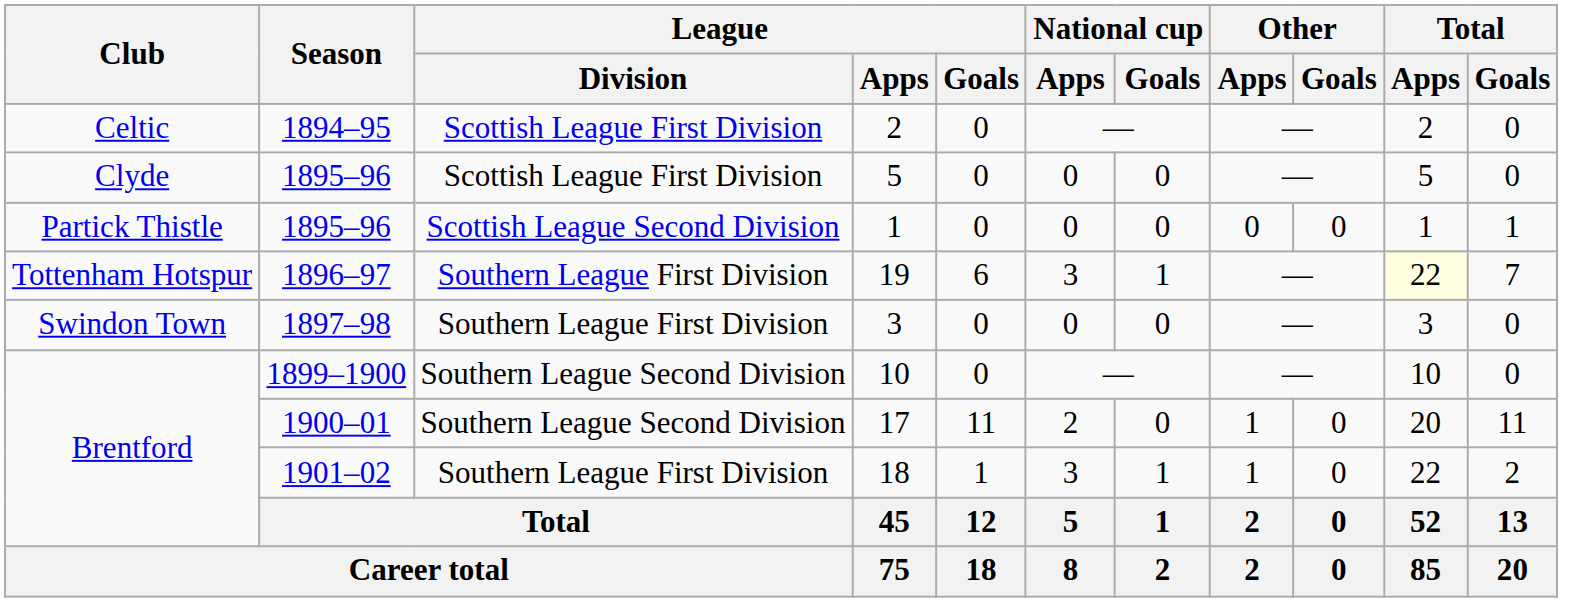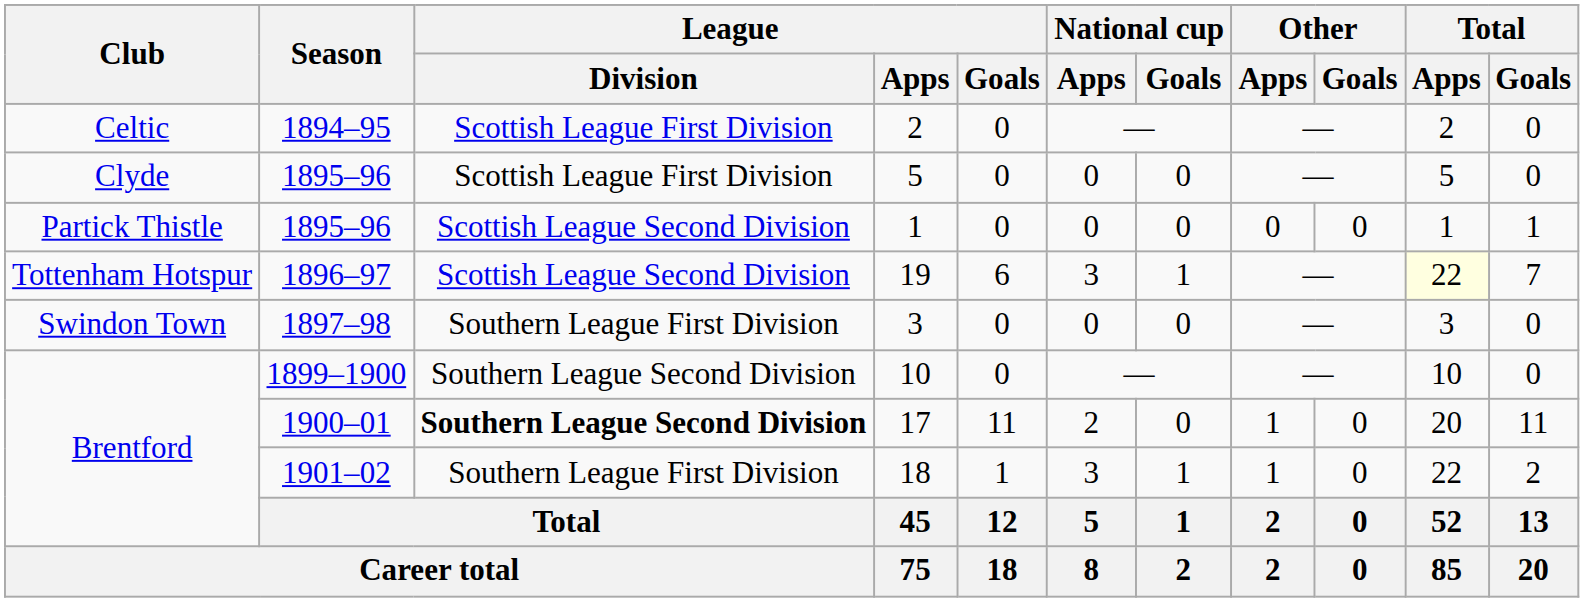19 | League / Division: Southern League First Division -> Scottish League Second Division
17 | League / Division: normal -> bold
